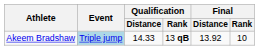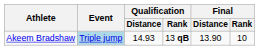Akeem Bradshaw | Qualification / Distance: 14.33 -> 14.93
Akeem Bradshaw | Final / Distance: 13.92 -> 13.90
